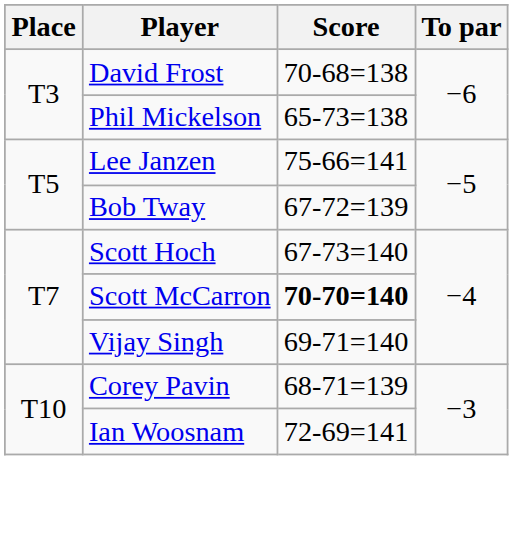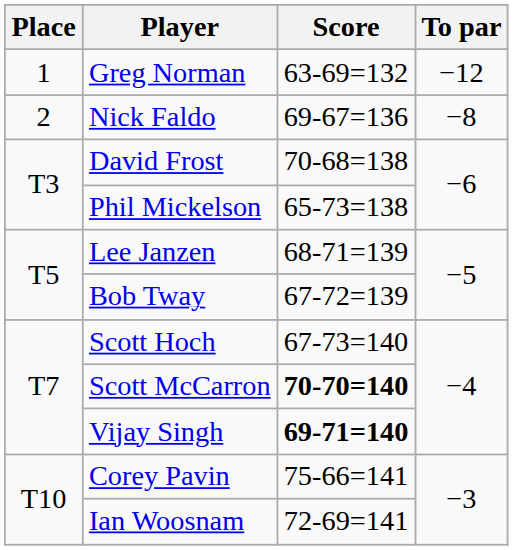+ row: 1 | Greg Norman | 63-69=132 | −12
+ row: 2 | Nick Faldo | 69-67=136 | −8
Lee Janzen | Score: 75-66=141 -> 68-71=139
Vijay Singh | Score: normal -> bold
Corey Pavin | Score: 68-71=139 -> 75-66=141
